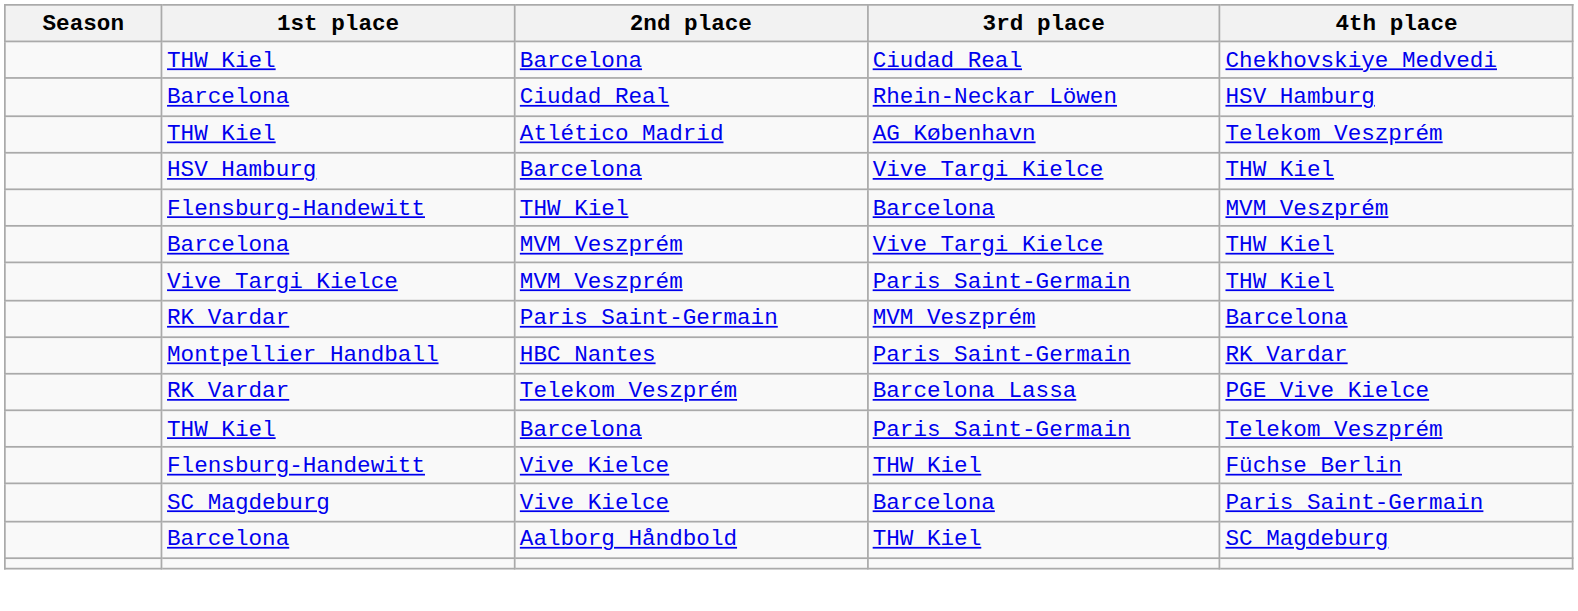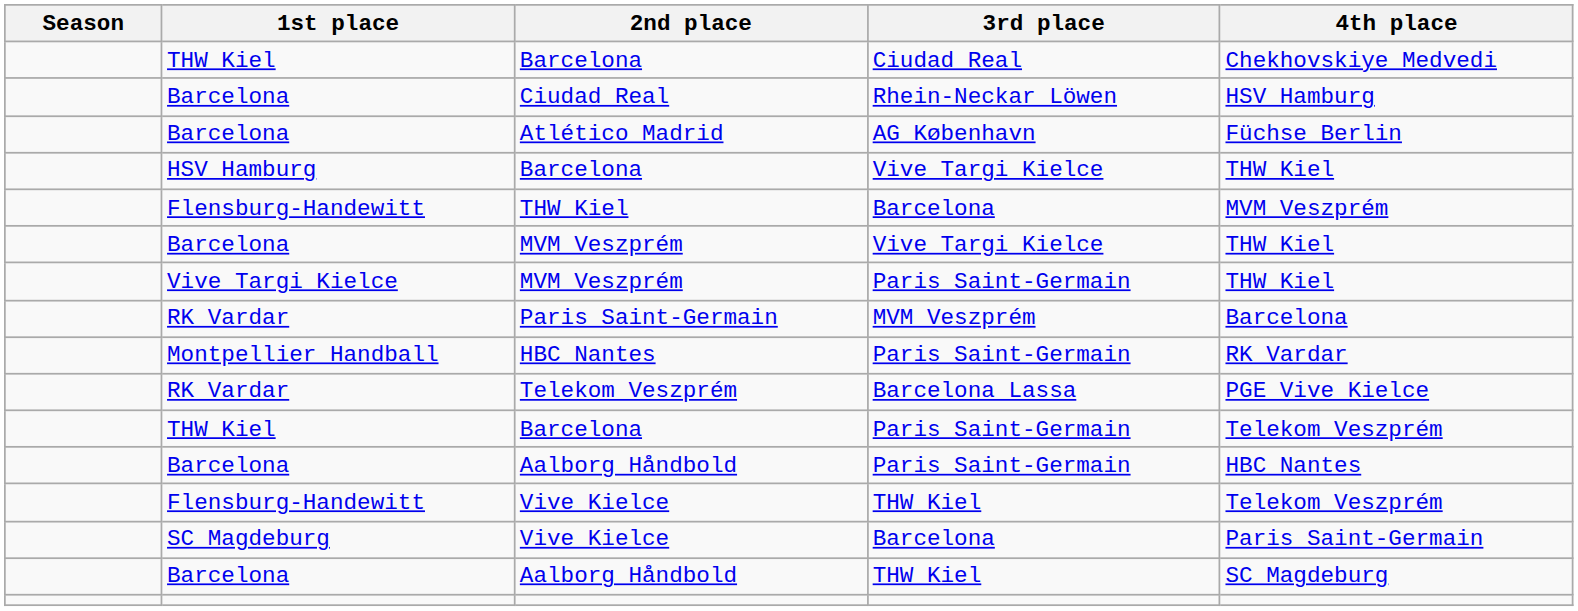Atlético Madrid | 1st place: THW Kiel -> Barcelona
Atlético Madrid | 4th place: Telekom Veszprém -> Füchse Berlin
+ row: Barcelona | Aalborg Håndbold | Paris Saint-Germain | HBC Nantes
Vive Kielce / THW Kiel | 4th place: Füchse Berlin -> Telekom Veszprém
